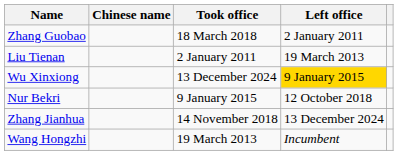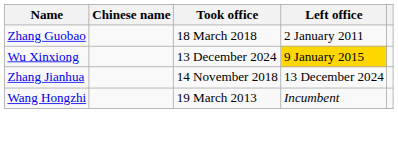- row: Liu Tienan | 2 January 2011 | 19 March 2013
- row: Nur Bekri | 9 January 2015 | 12 October 2018
